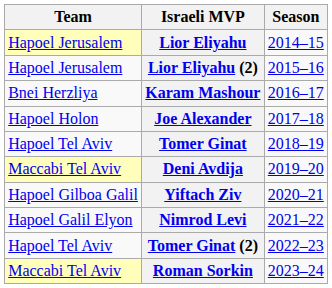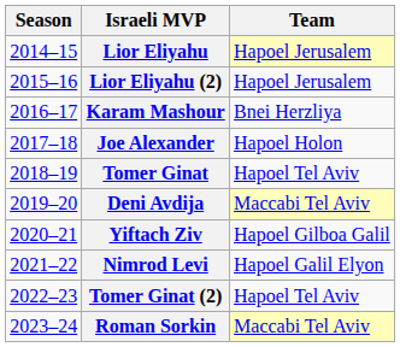columns swapped: Season <-> Team
